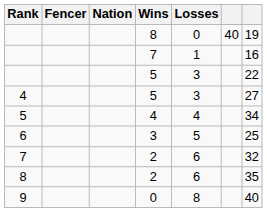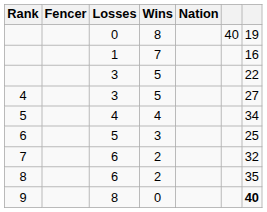columns swapped: Nation <-> Losses
9 | column 7: normal -> bold
